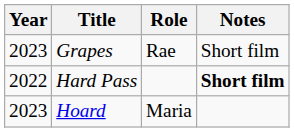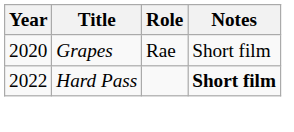Grapes | Year: 2023 -> 2020
- row: 2023 | Hoard | Maria
